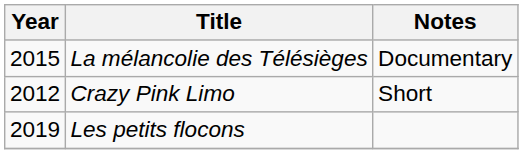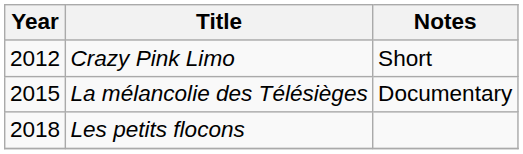rows swapped: Crazy Pink Limo <-> La mélancolie des Télésièges
Les petits flocons | Year: 2019 -> 2018
